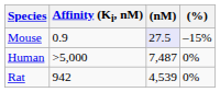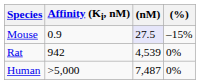rows swapped: Rat <-> Human
